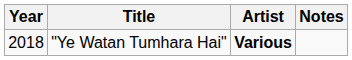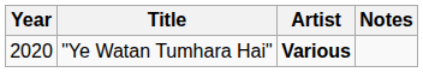"Ye Watan Tumhara Hai" | Year: 2018 -> 2020
